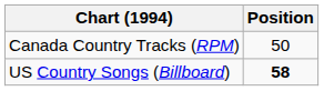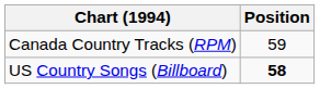Canada Country Tracks (RPM) | Position: 50 -> 59
